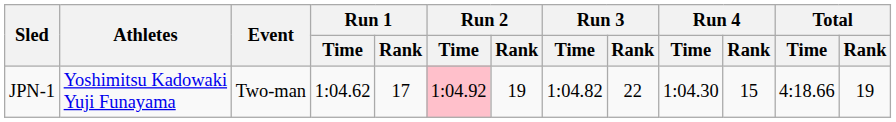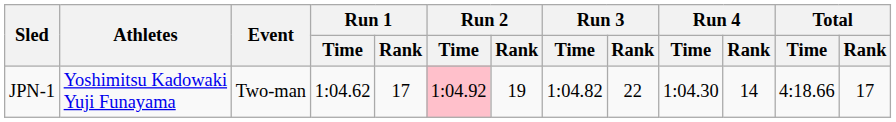JPN-1 | Run 4 / Rank: 15 -> 14
JPN-1 | Total / Rank: 19 -> 17
